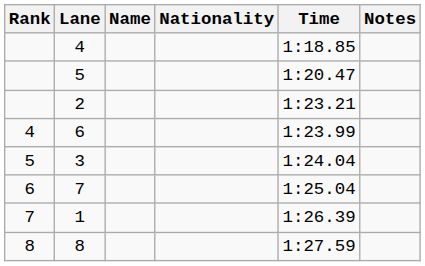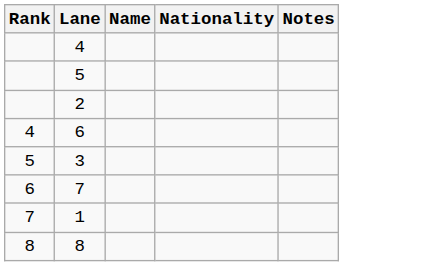- column: Time | 1:18.85 | 1:20.47 | 1:23.21 | 1:23.99 | 1:24.04 | 1:25.04 | 1:26.39 | 1:27.59
